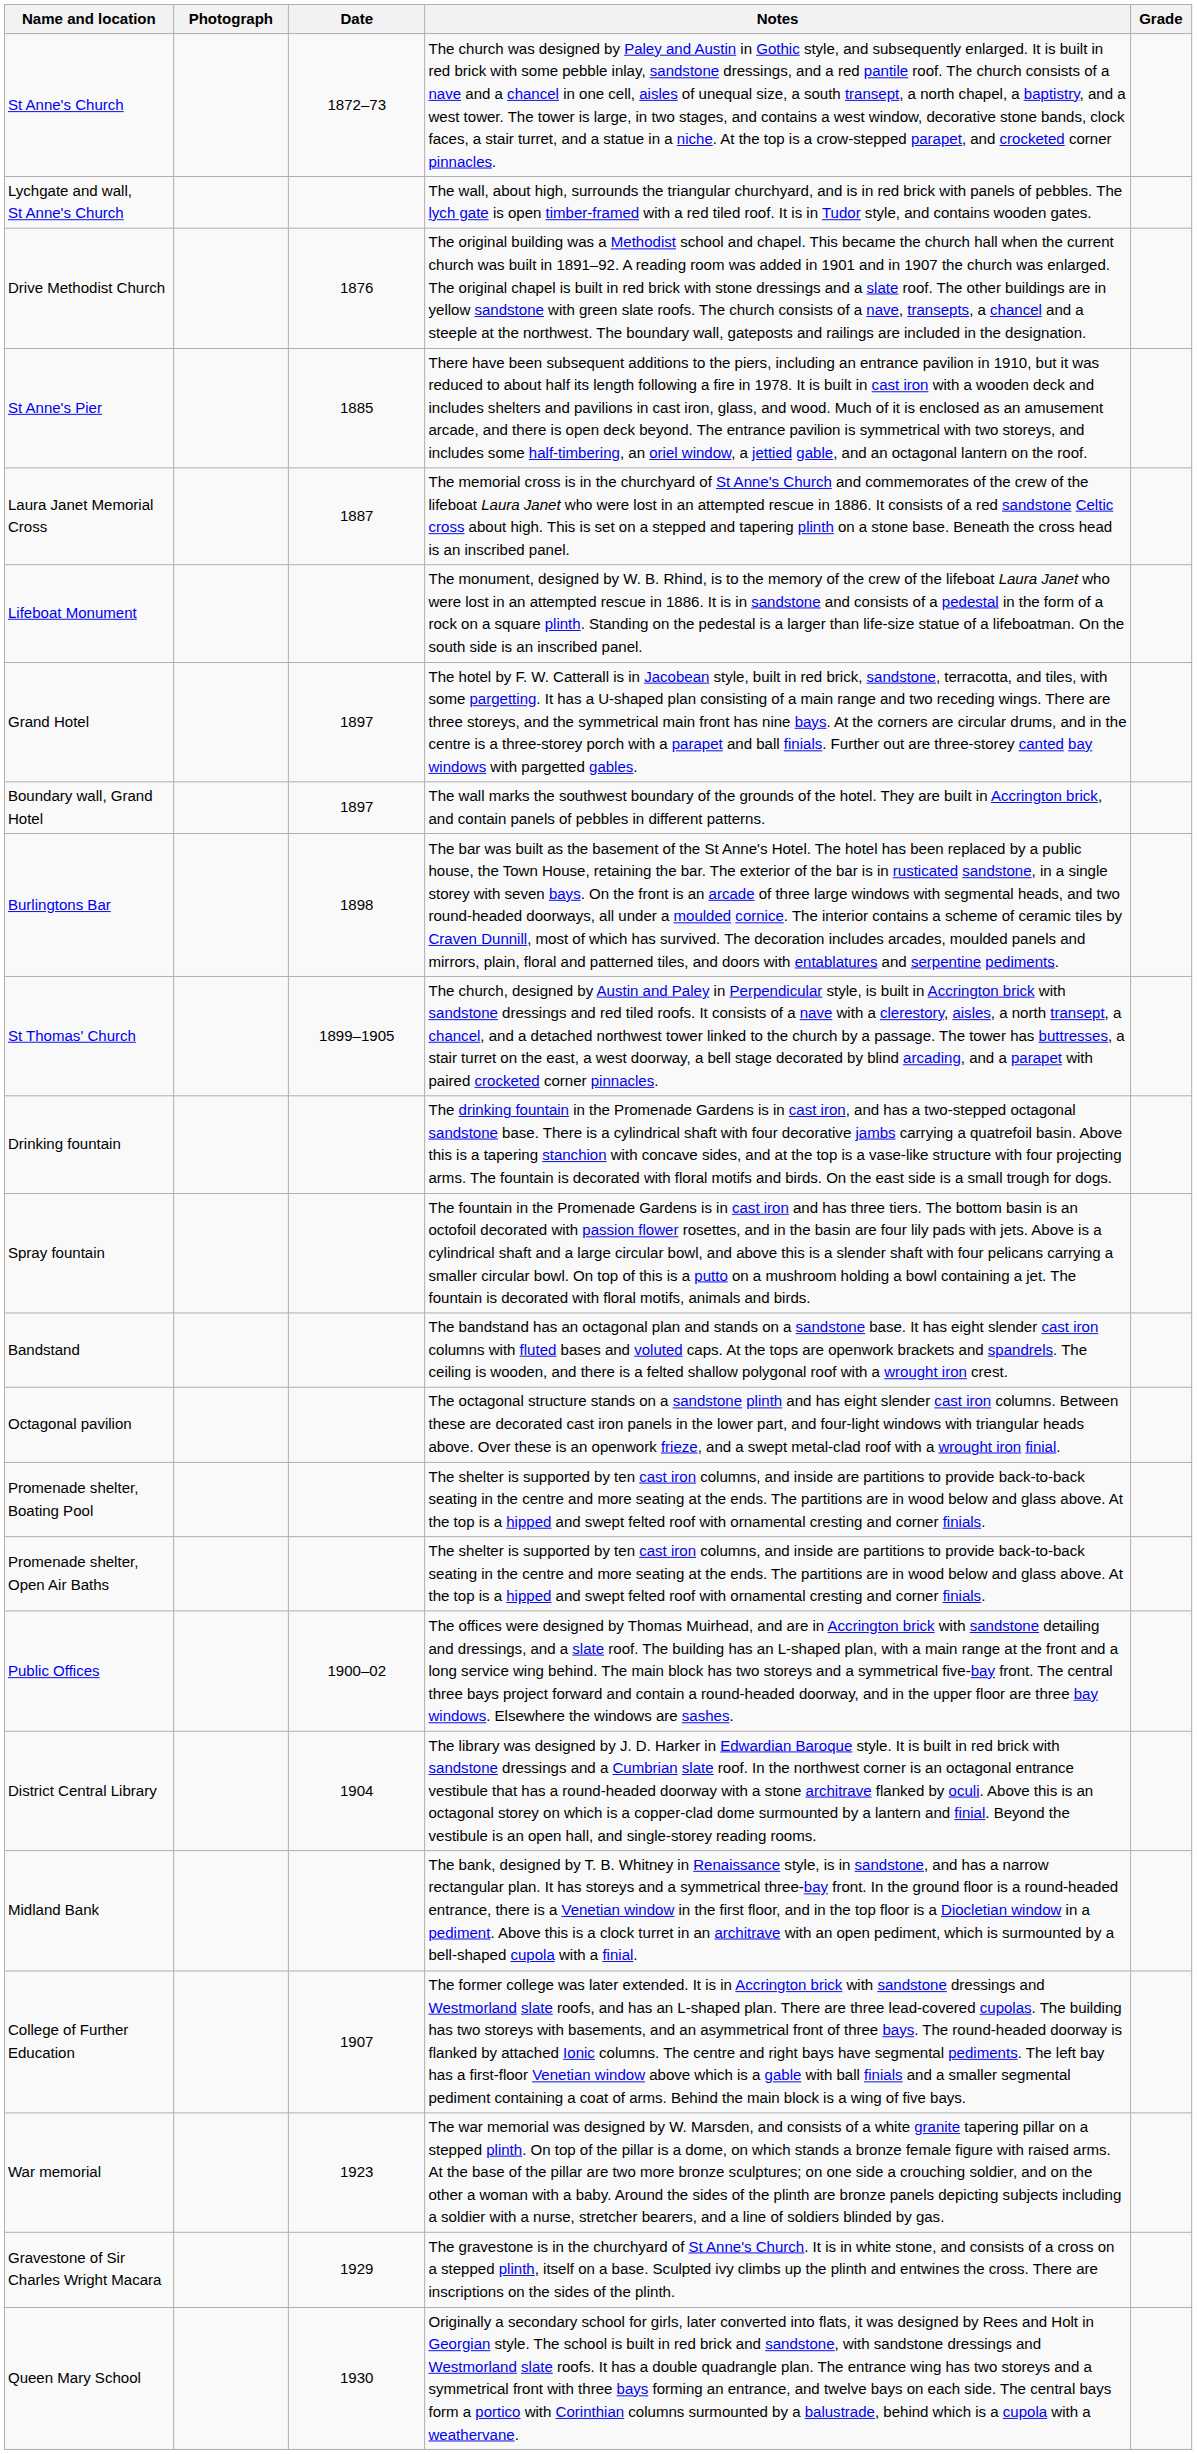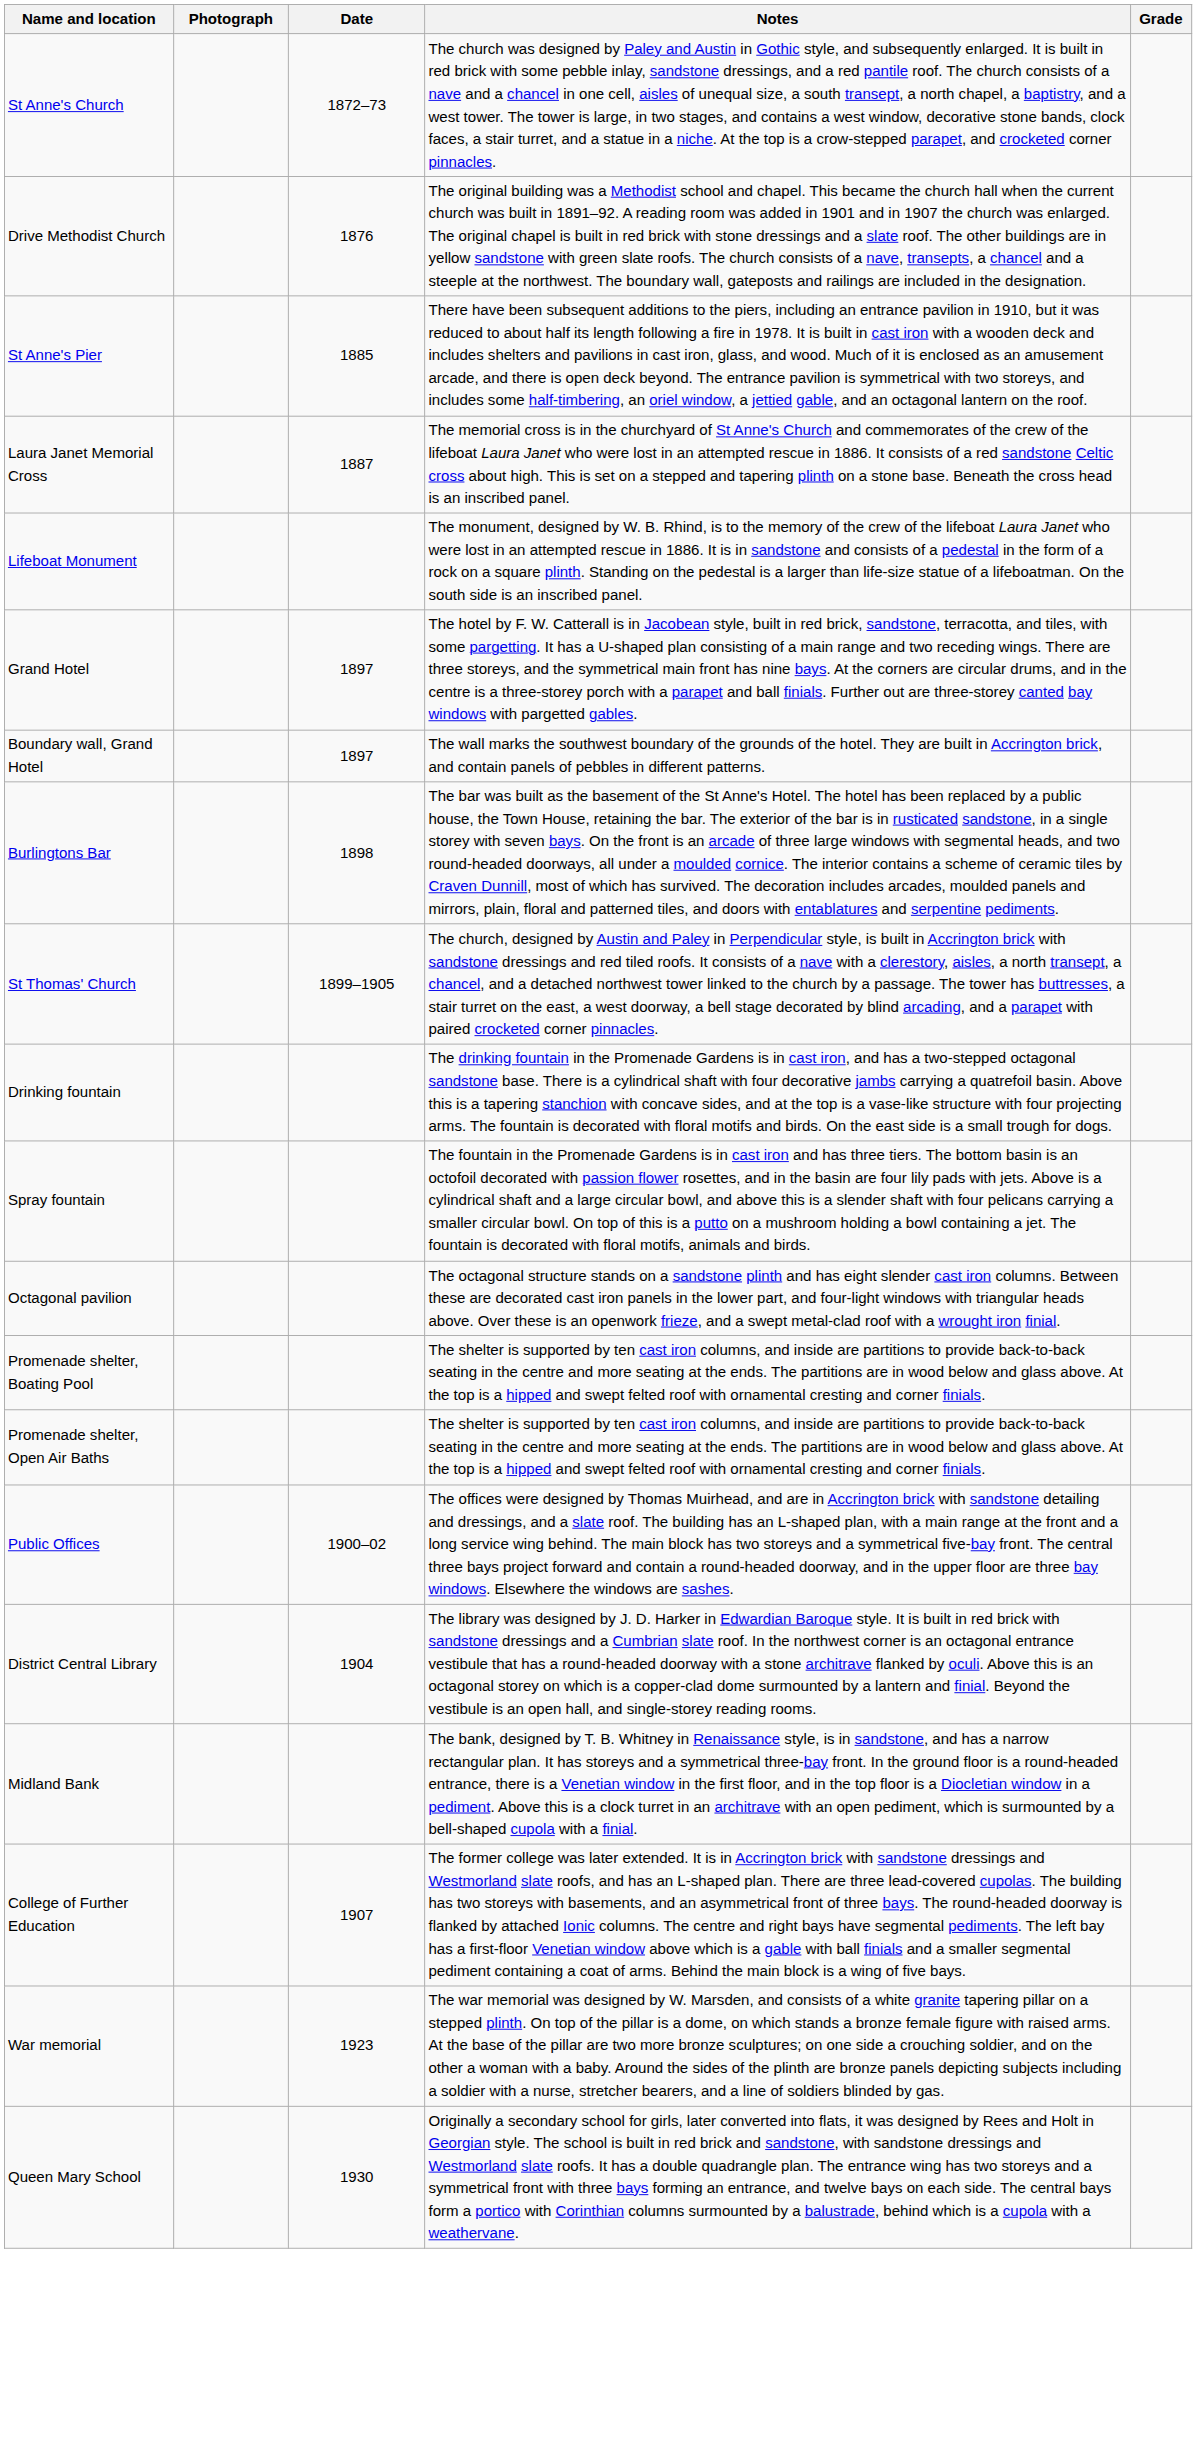- row: Lychgate and wall, St Anne's Church | The wall, about high, surrounds the triangular churchyard, and is in red brick with panels of pebbles. The lych gate is open timber-framed with a red tiled roof. It is in Tudor style, and contains wooden gates.
- row: Bandstand | The bandstand has an octagonal plan and stands on a sandstone base. It has eight slender cast iron columns with fluted bases and voluted caps. At the tops are openwork brackets and spandrels. The ceiling is wooden, and there is a felted shallow polygonal roof with a wrought iron crest.
- row: Gravestone of Sir Charles Wright Macara | 1929 | The gravestone is in the churchyard of St Anne's Church. It is in white stone, and consists of a cross on a stepped plinth, itself on a base. Sculpted ivy climbs up the plinth and entwines the cross. There are inscriptions on the sides of the plinth.
